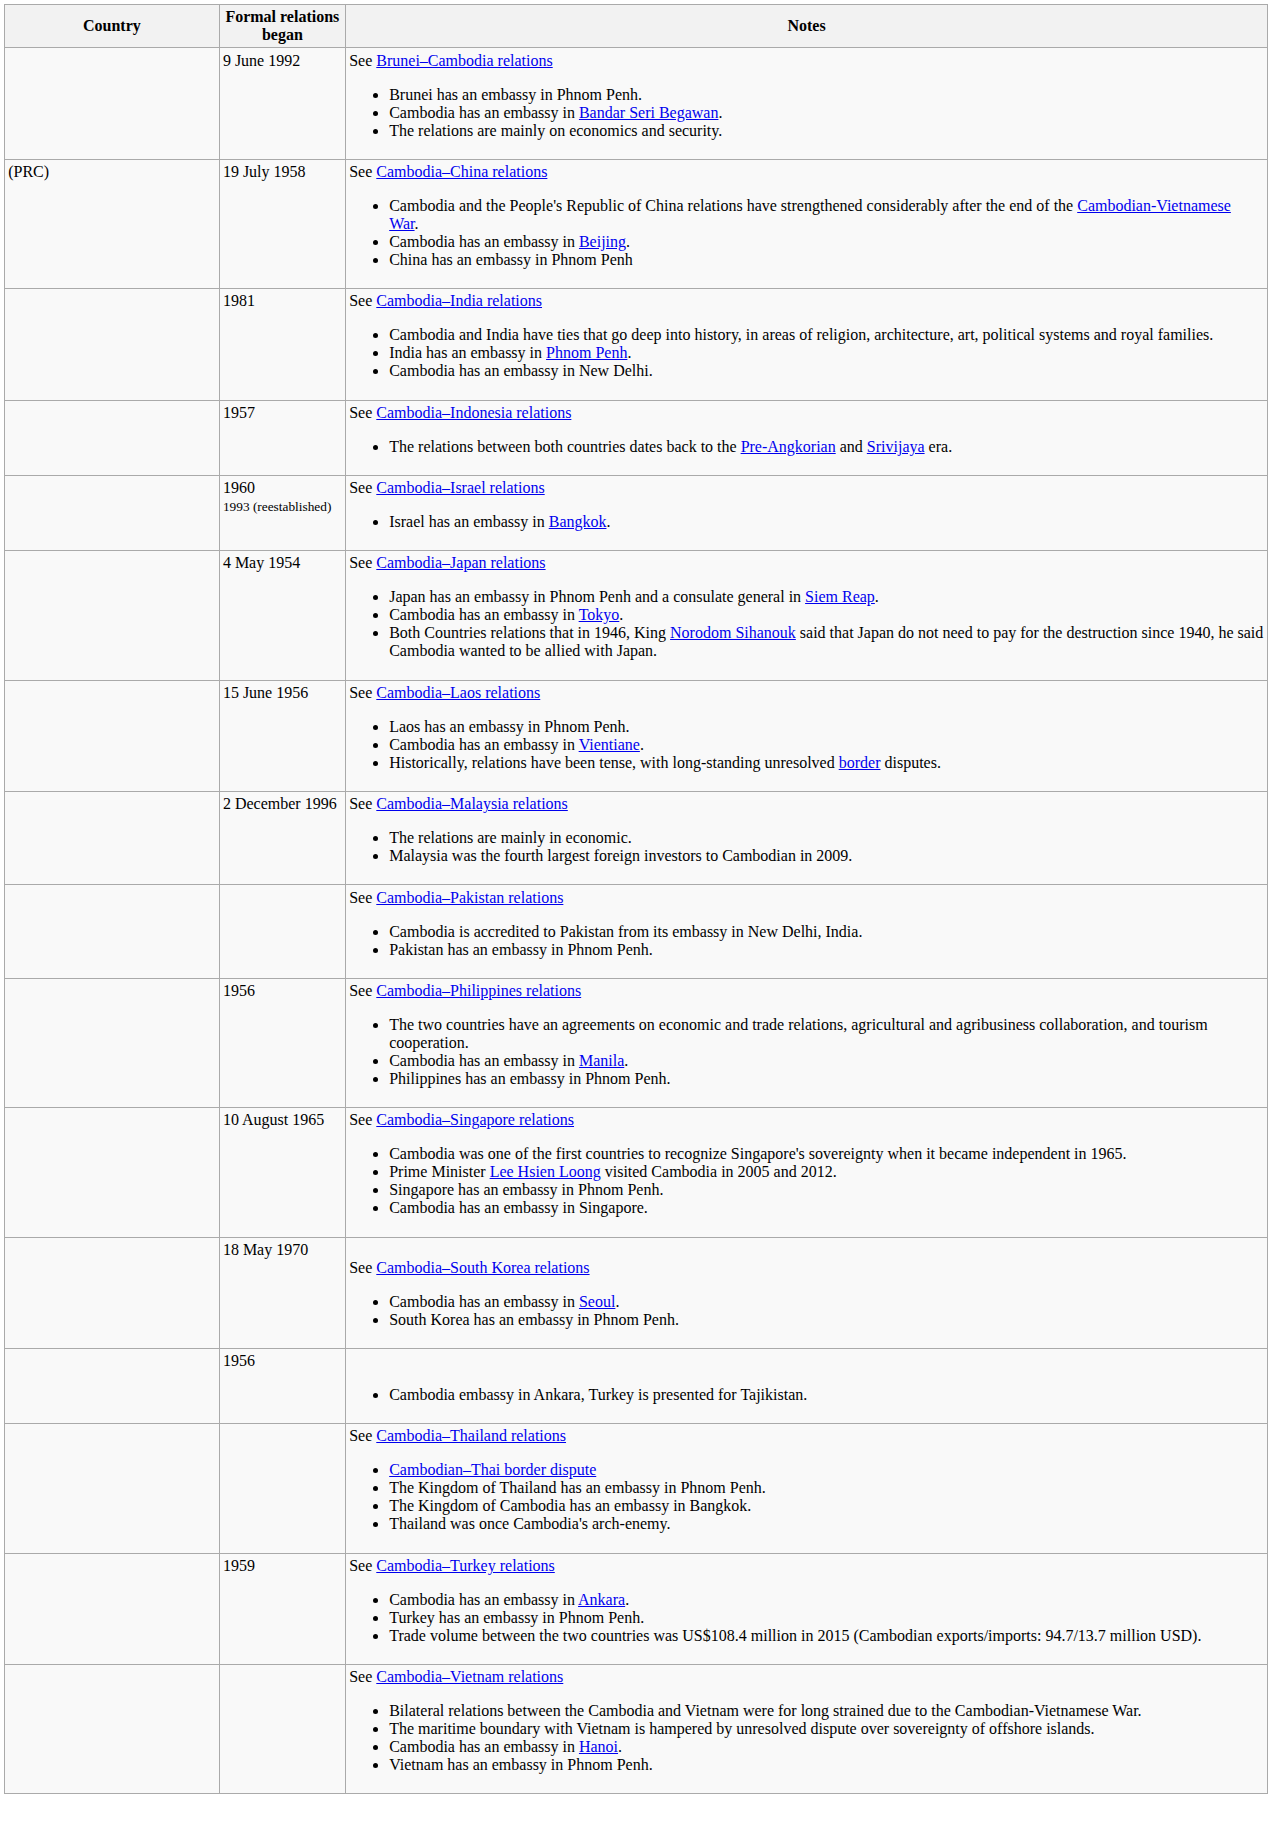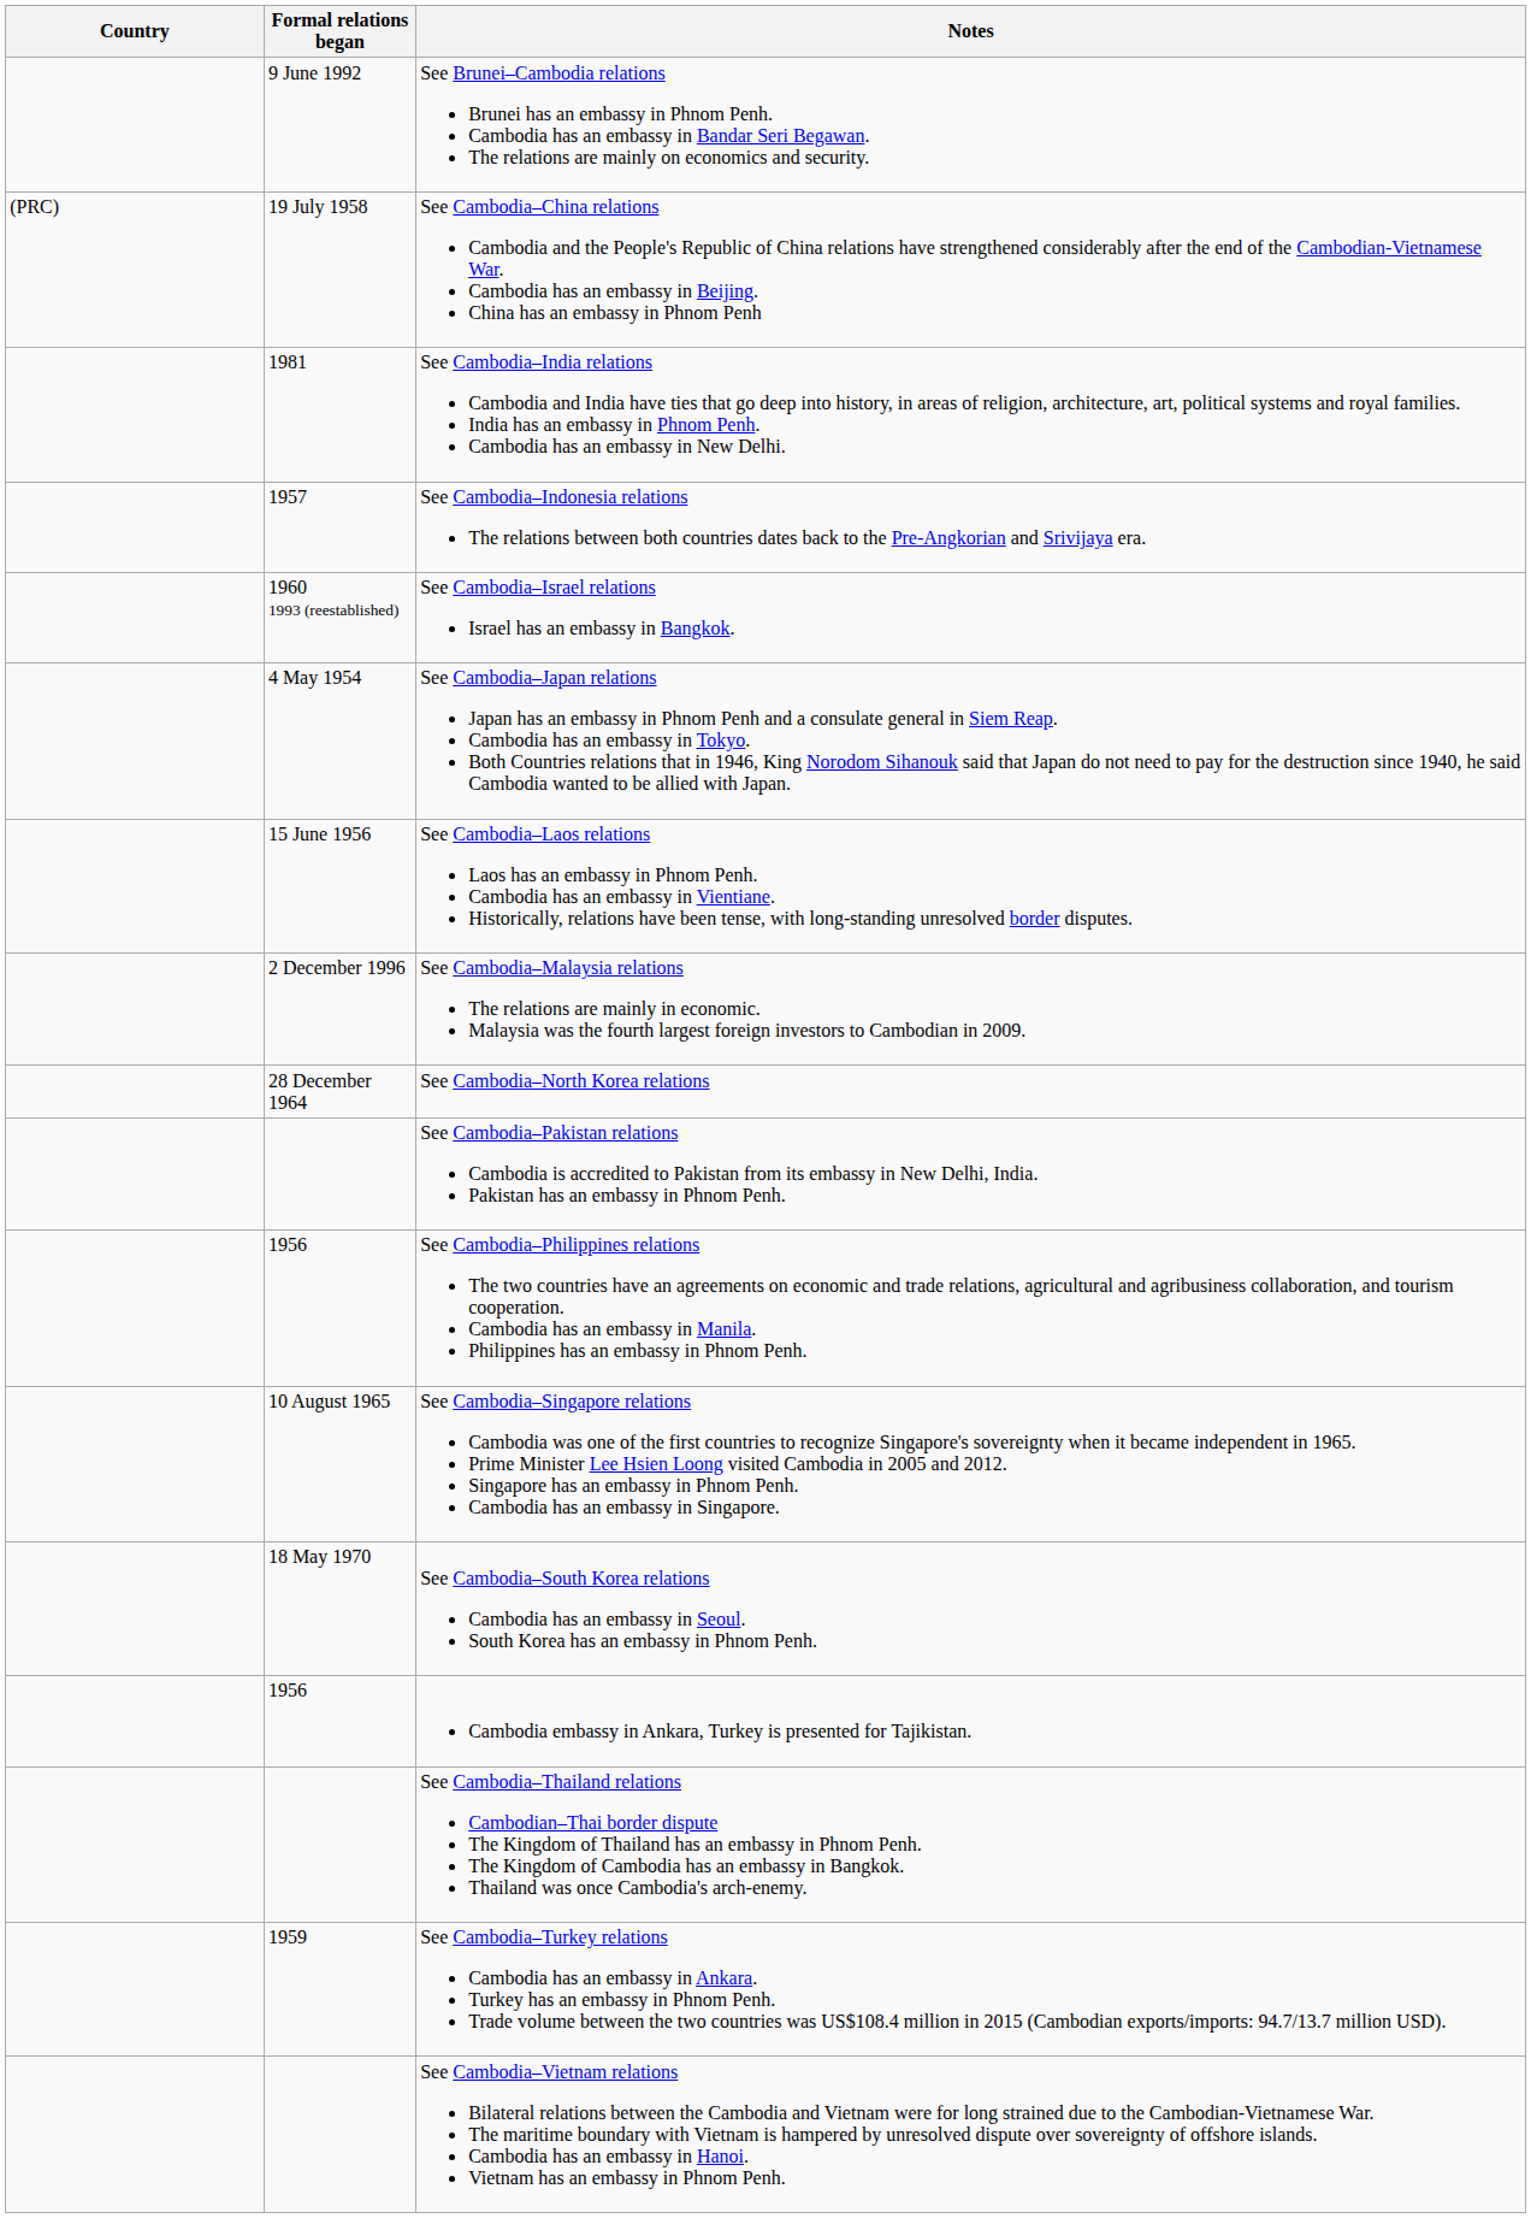+ row: 28 December 1964 | See Cambodia–North Korea relations
